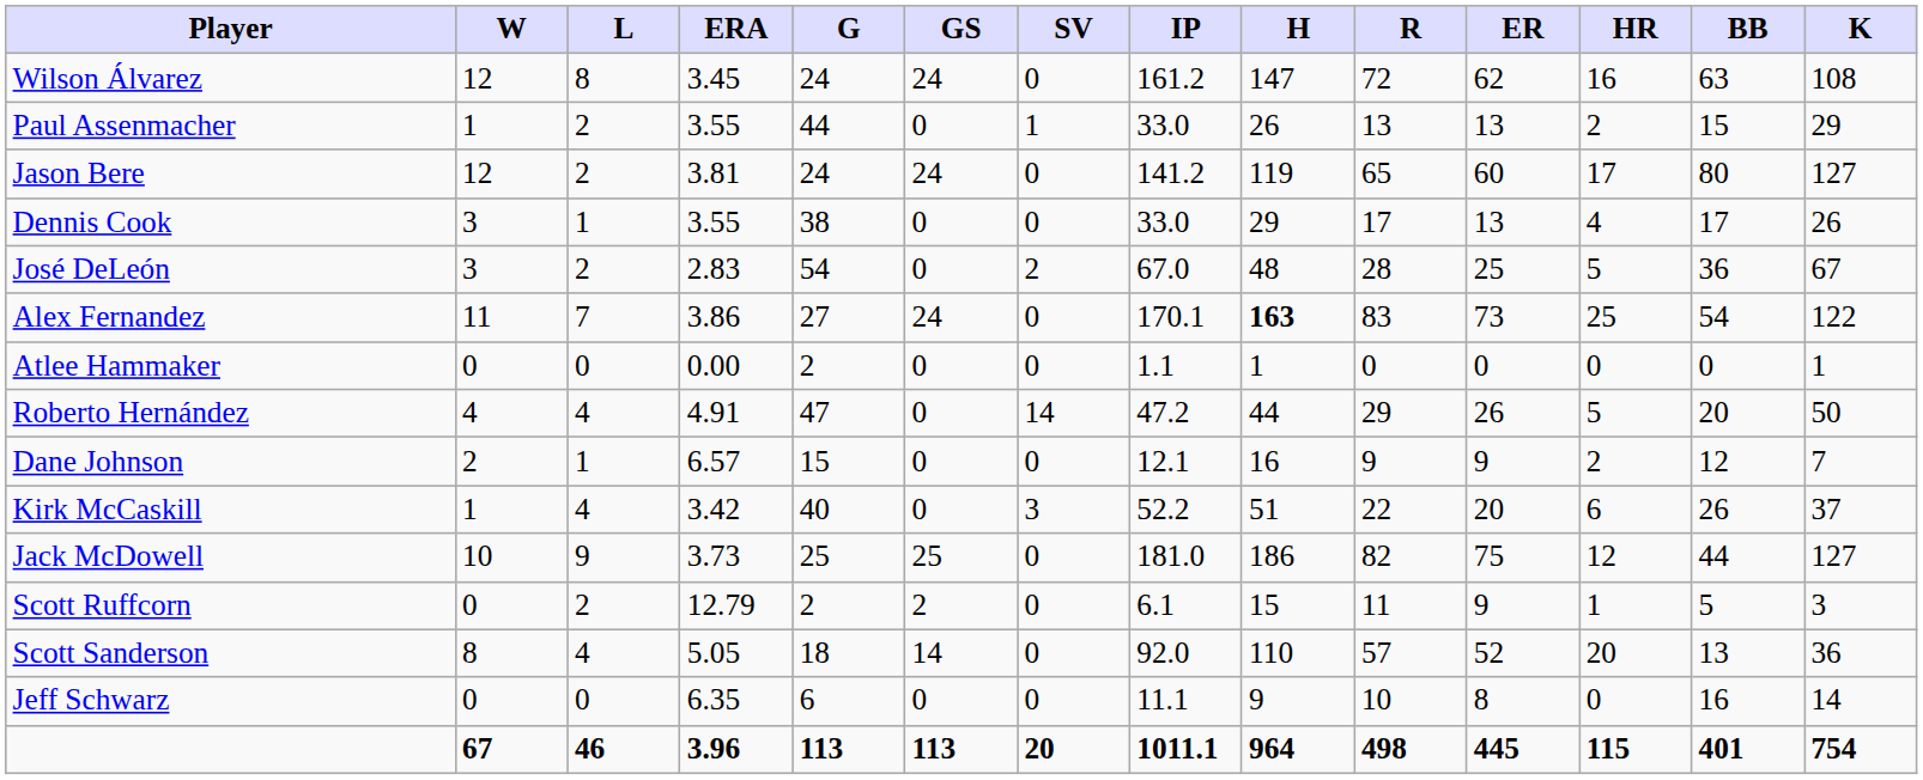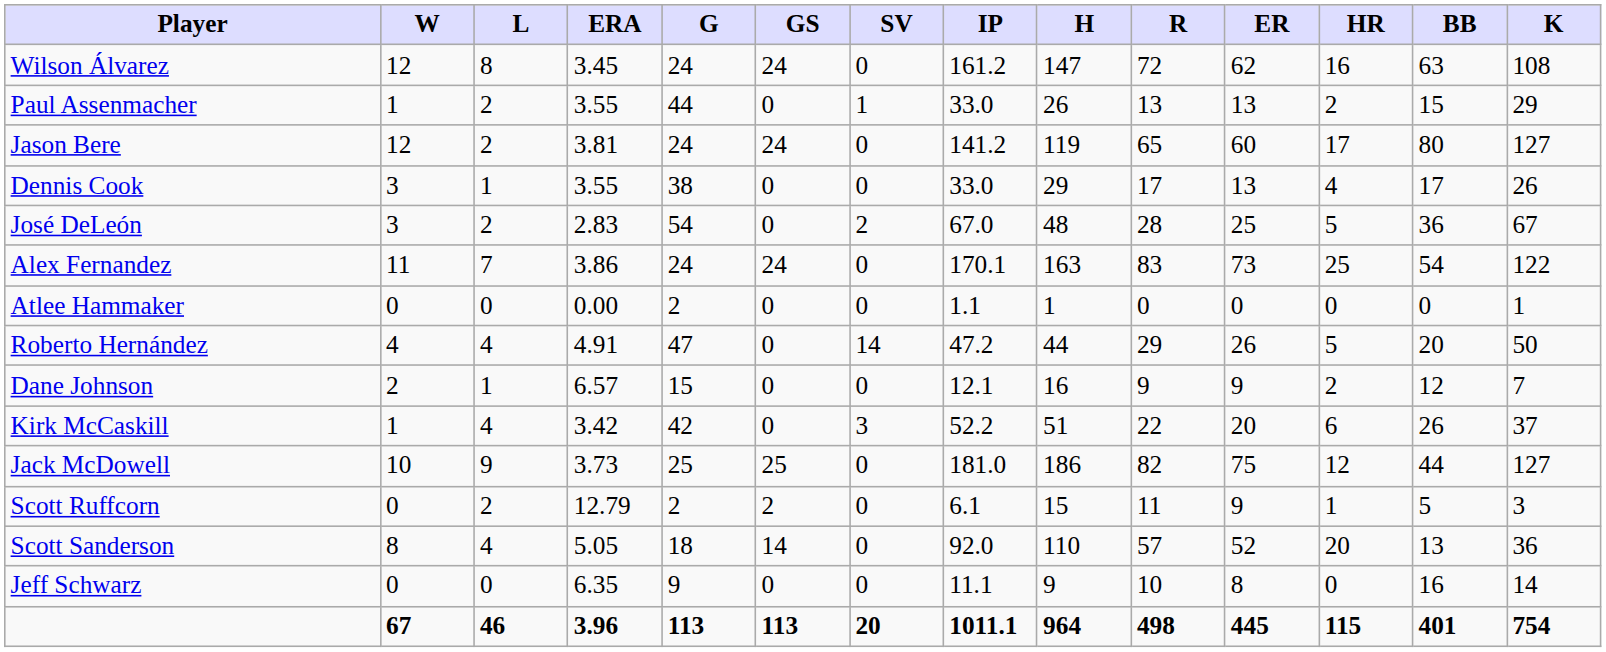Alex Fernandez | G: 27 -> 24
Alex Fernandez | H: bold -> normal
Kirk McCaskill | G: 40 -> 42
Jeff Schwarz | G: 6 -> 9
